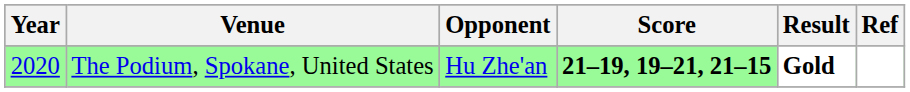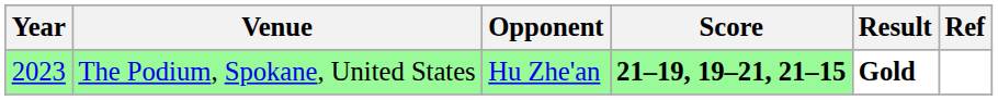The Podium, Spokane, United States | Year: 2020 -> 2023
